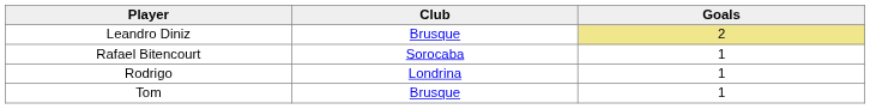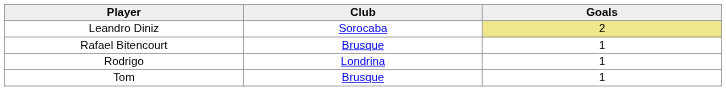Leandro Diniz | Club: Brusque -> Sorocaba
Rafael Bitencourt | Club: Sorocaba -> Brusque
